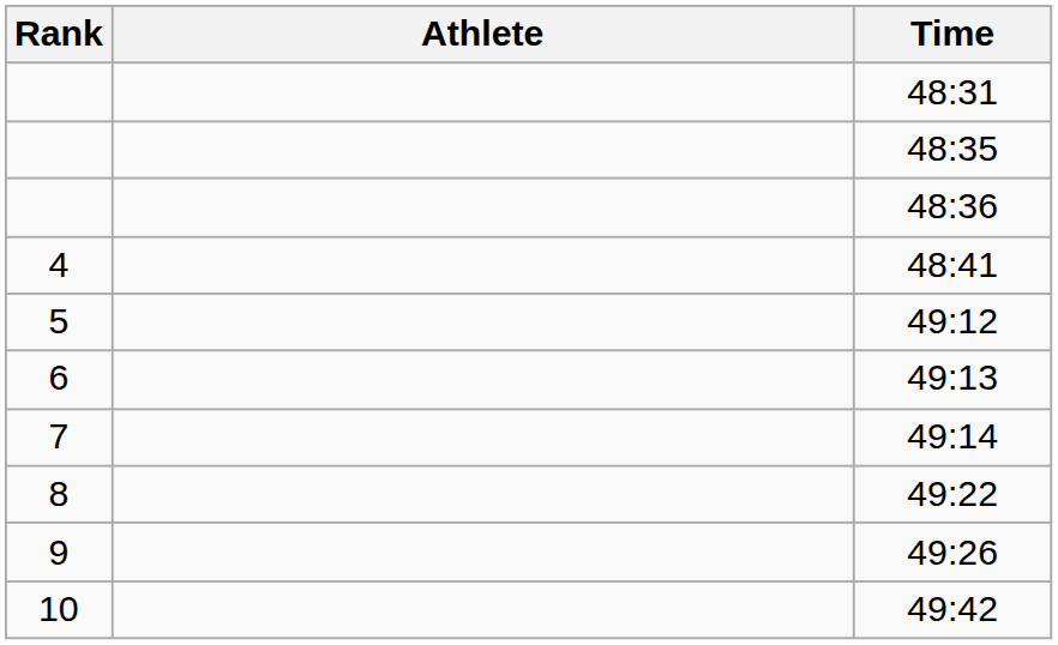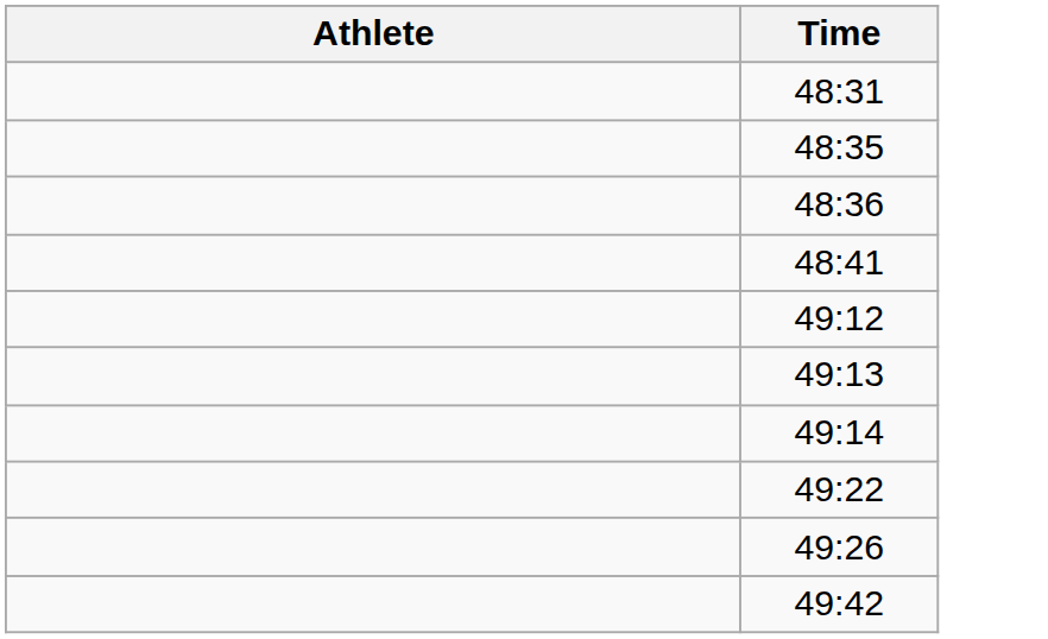- column: Rank | 4 | 5 | 6 | 7 | 8 | 9 | 10
